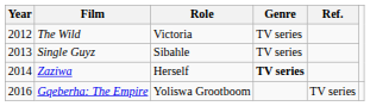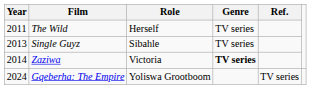The Wild | Year: 2012 -> 2011
The Wild | Role: Victoria -> Herself
Zaziwa | Role: Herself -> Victoria
Gqeberha: The Empire | Year: 2016 -> 2024
